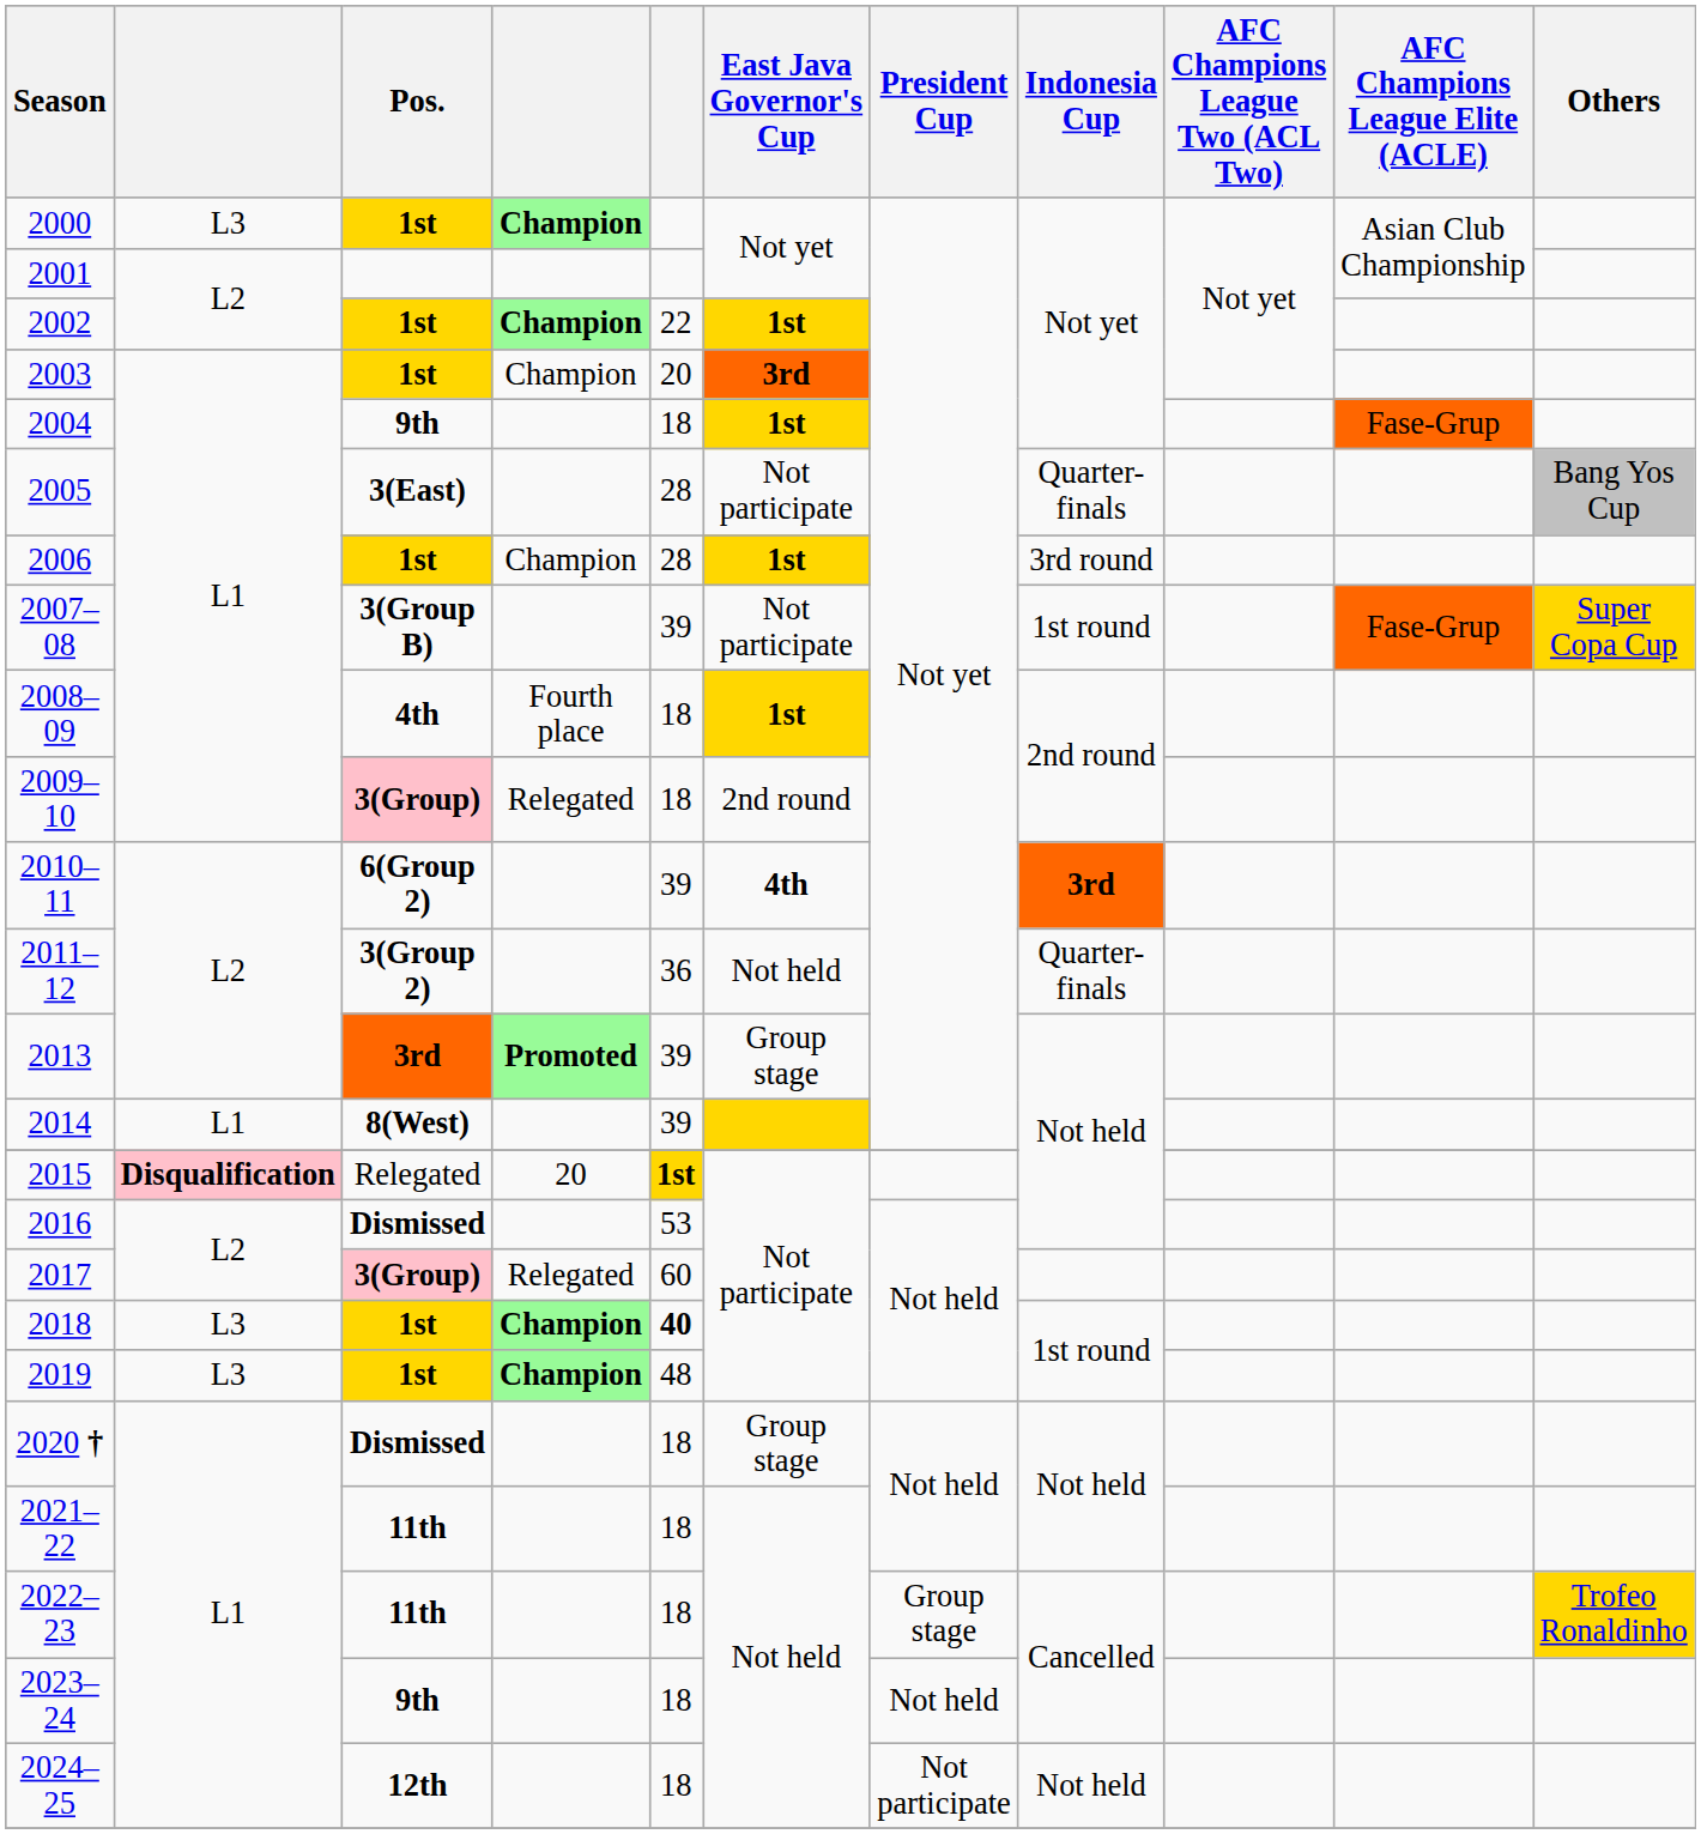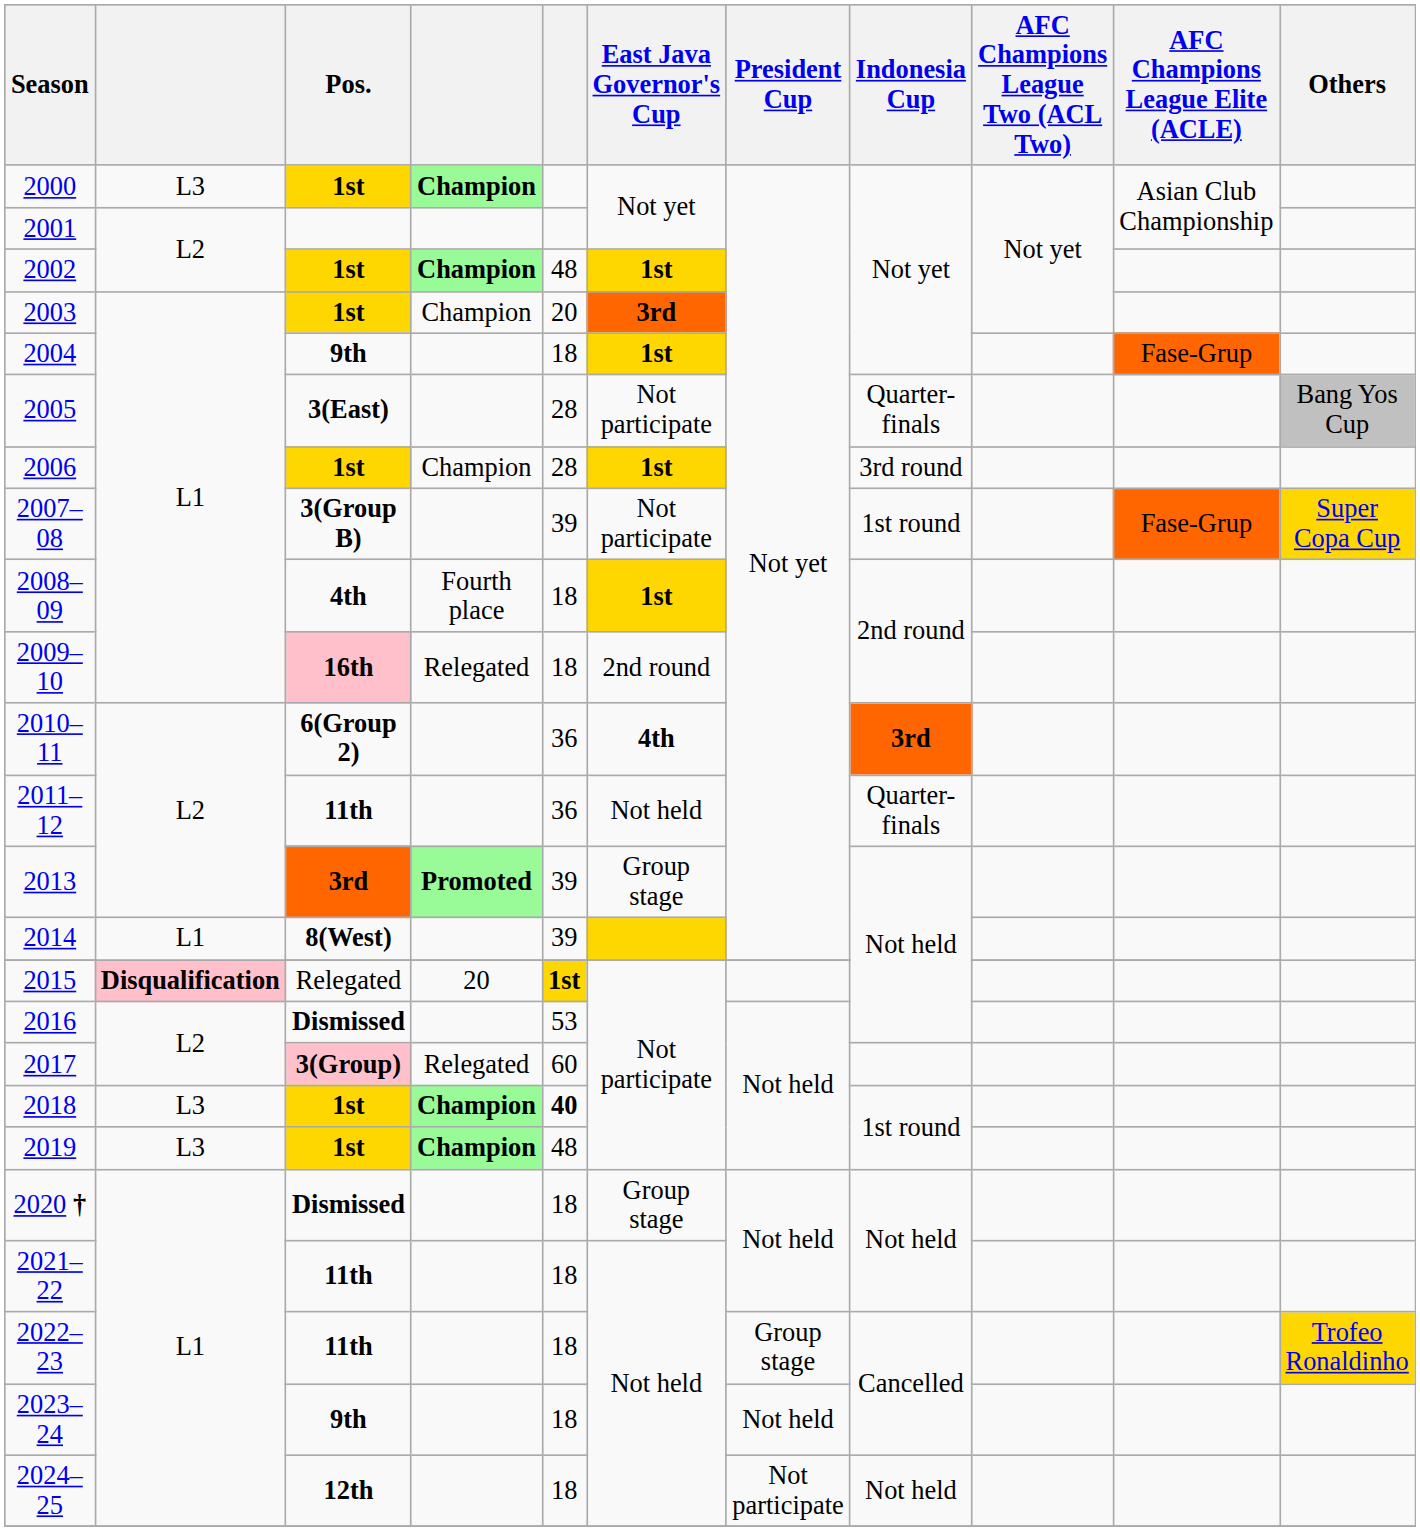2002 | column 5: 22 -> 48
2009–10 | Pos.: 3(Group) -> 16th
2010–11 | column 5: 39 -> 36
2011–12 | Pos.: 3(Group 2) -> 11th
